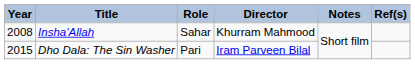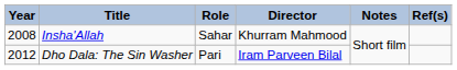Dho Dala: The Sin Washer | Year: 2015 -> 2012
